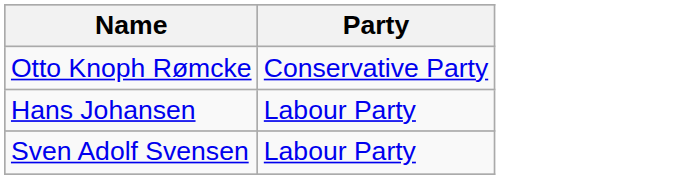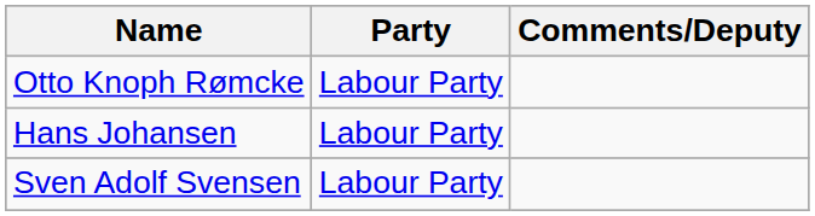+ column: Comments/Deputy
Otto Knoph Rømcke | Party: Conservative Party -> Labour Party
